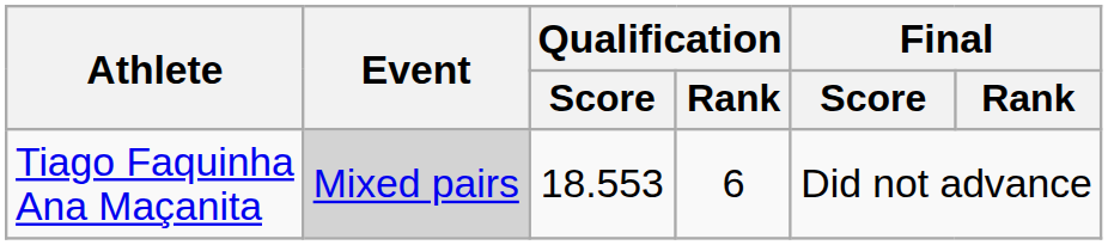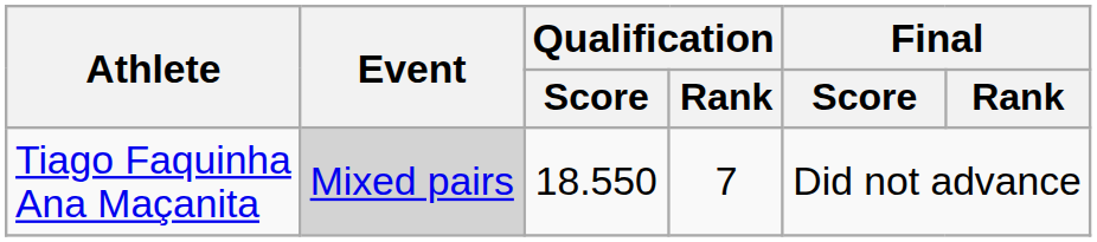Tiago Faquinha Ana Maçanita | Qualification / Score: 18.553 -> 18.550
Tiago Faquinha Ana Maçanita | Qualification / Rank: 6 -> 7
